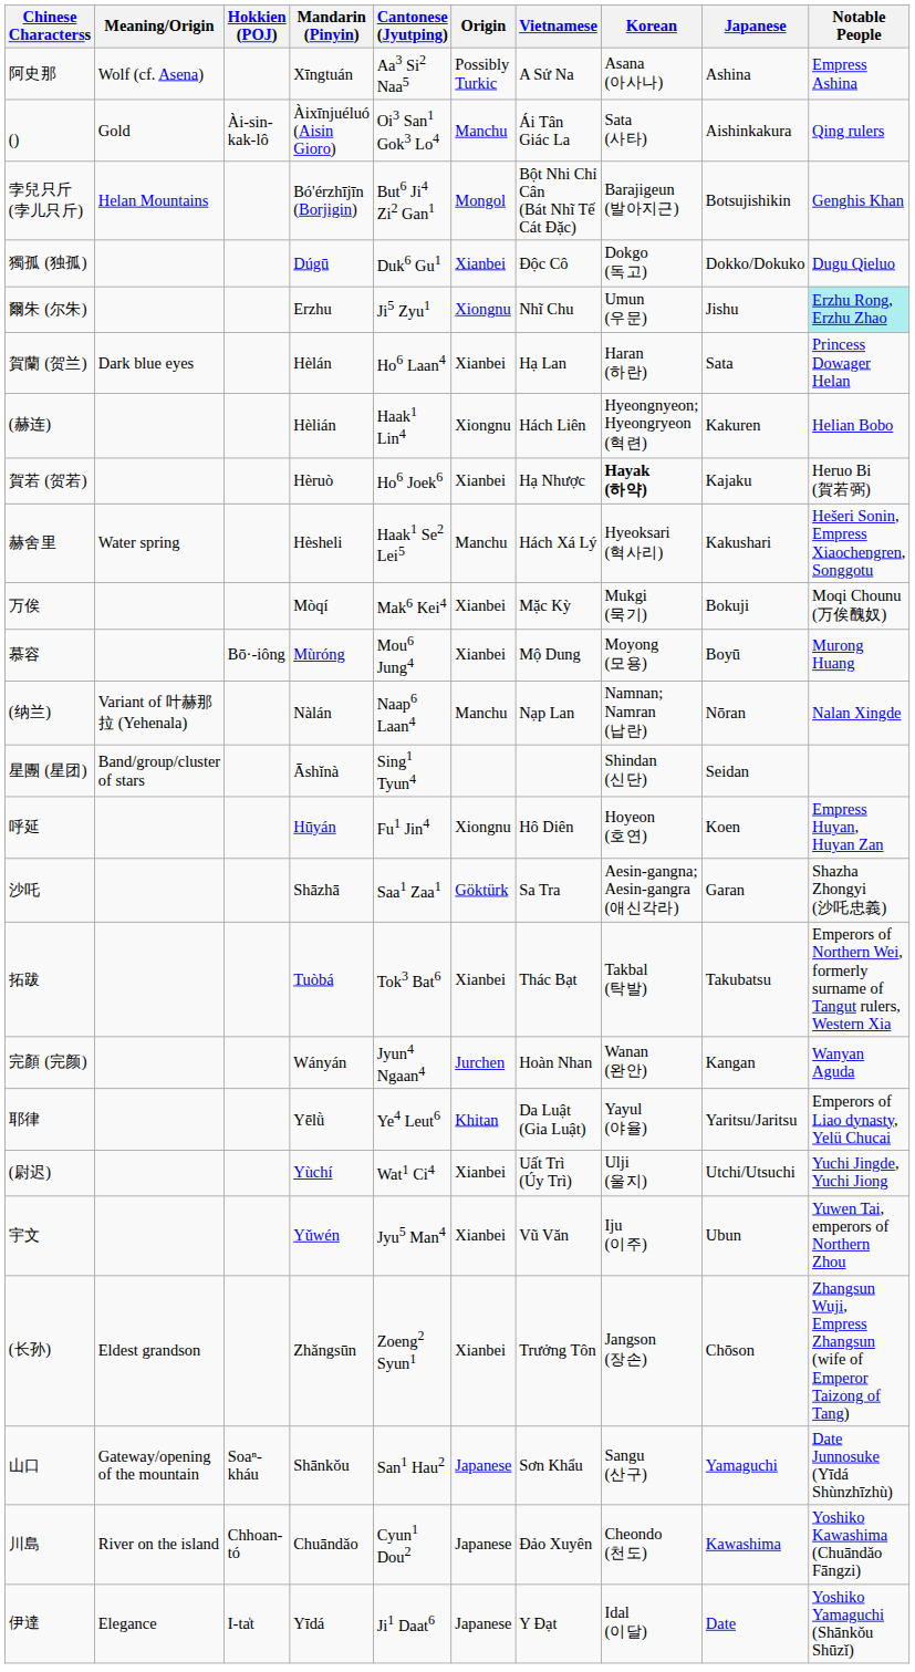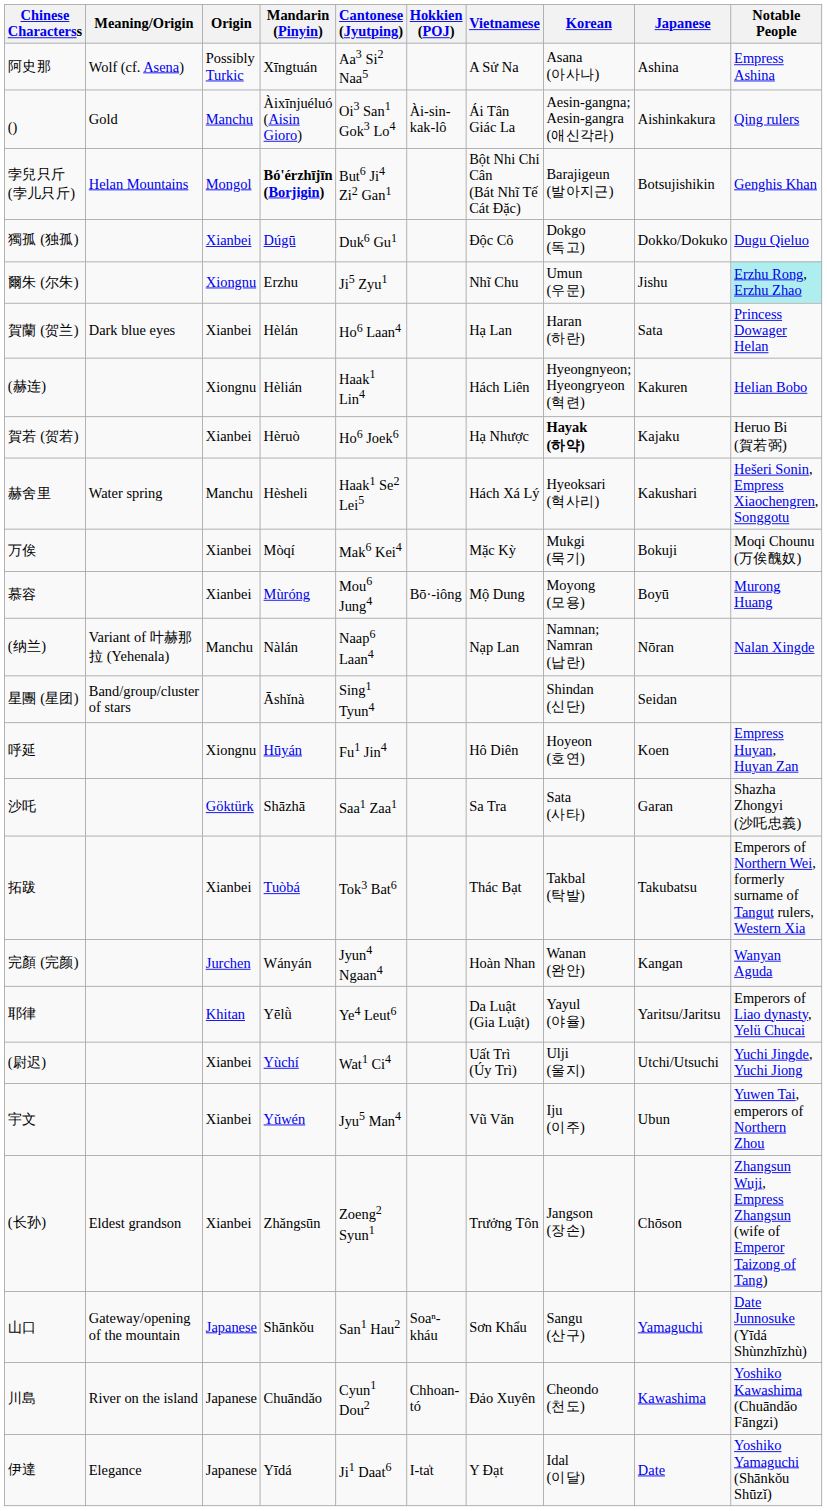columns swapped: Origin <-> Hokkien (POJ)
() | Korean: Sata (사타) -> Aesin-gangna; Aesin-gangra (애신각라)
孛兒只斤 (孛儿只斤) | Mandarin (Pinyin): normal -> bold
沙吒 | Korean: Aesin-gangna; Aesin-gangra (애신각라) -> Sata (사타)
